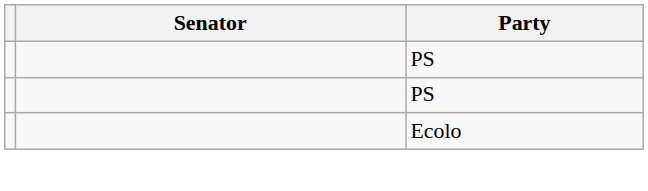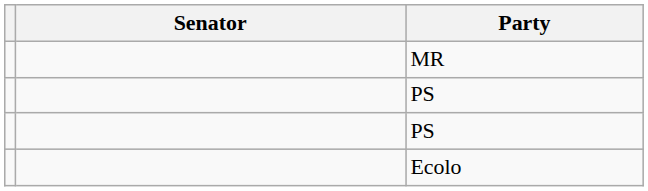+ row: MR
